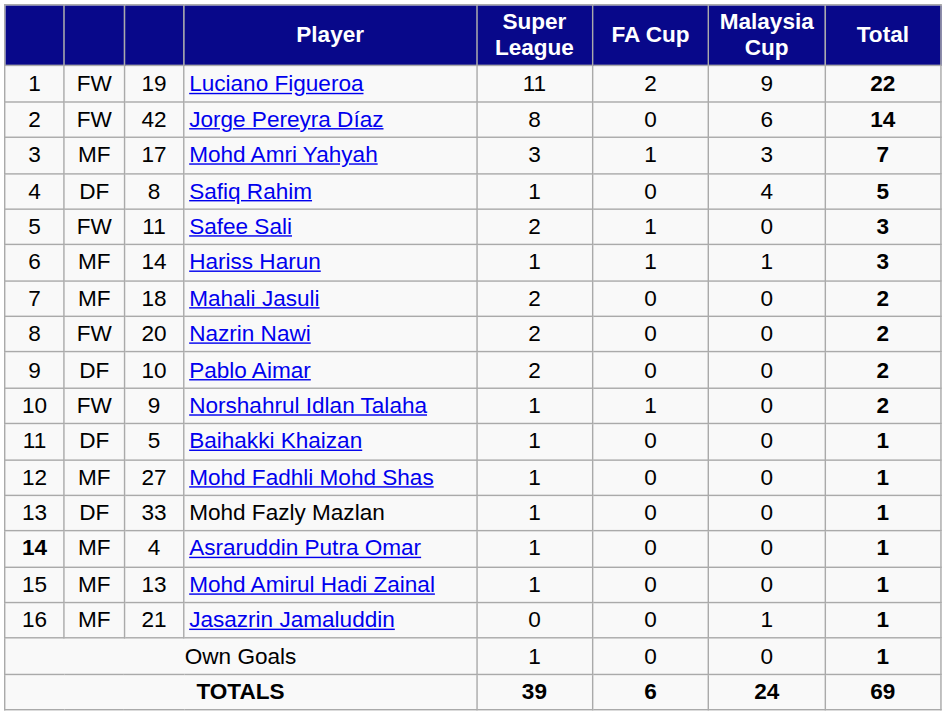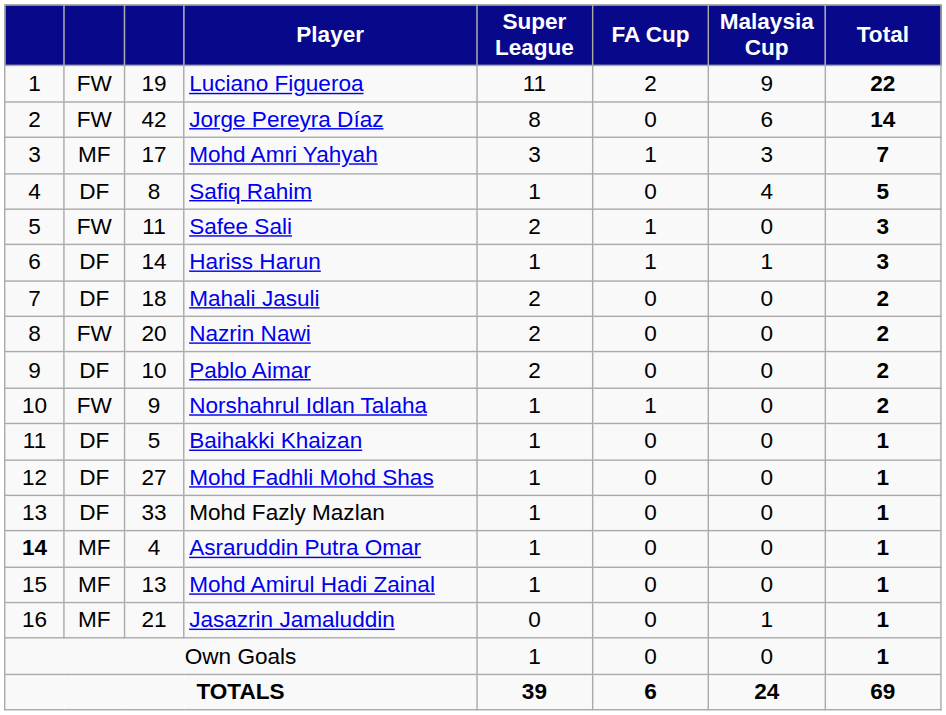Hariss Harun | column 2: MF -> DF
Mahali Jasuli | column 2: MF -> DF
Mohd Fadhli Mohd Shas | column 2: MF -> DF
